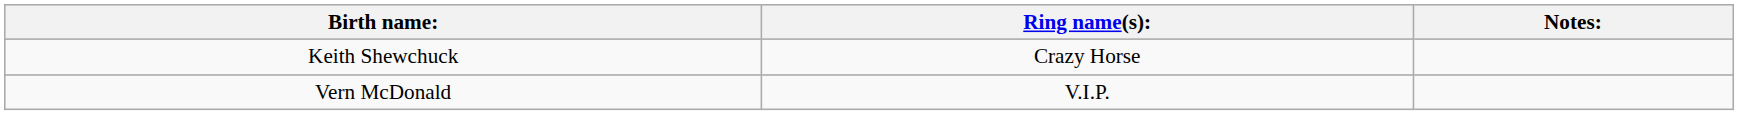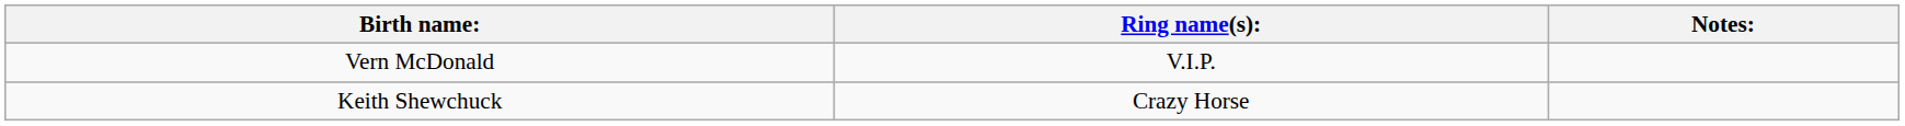rows swapped: Keith Shewchuck <-> Vern McDonald
